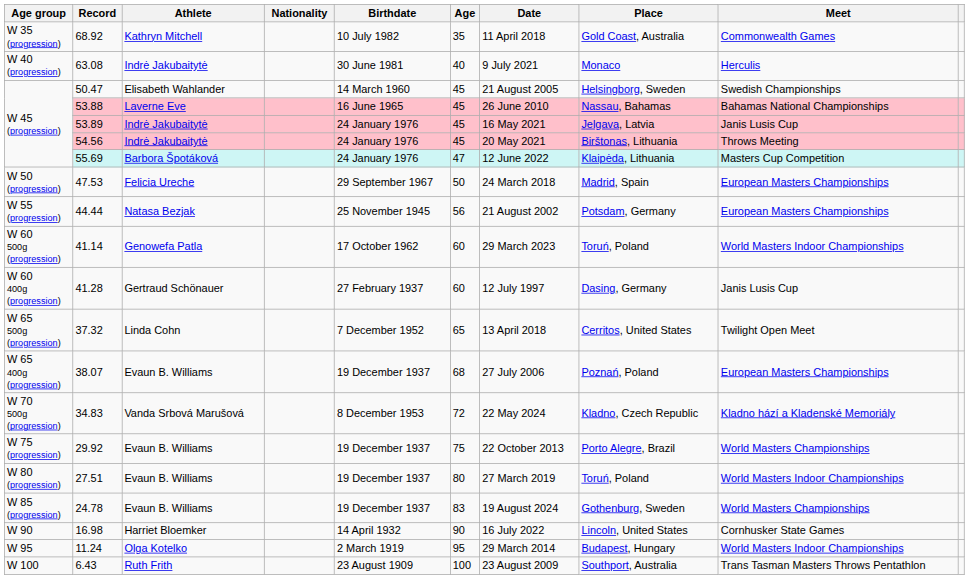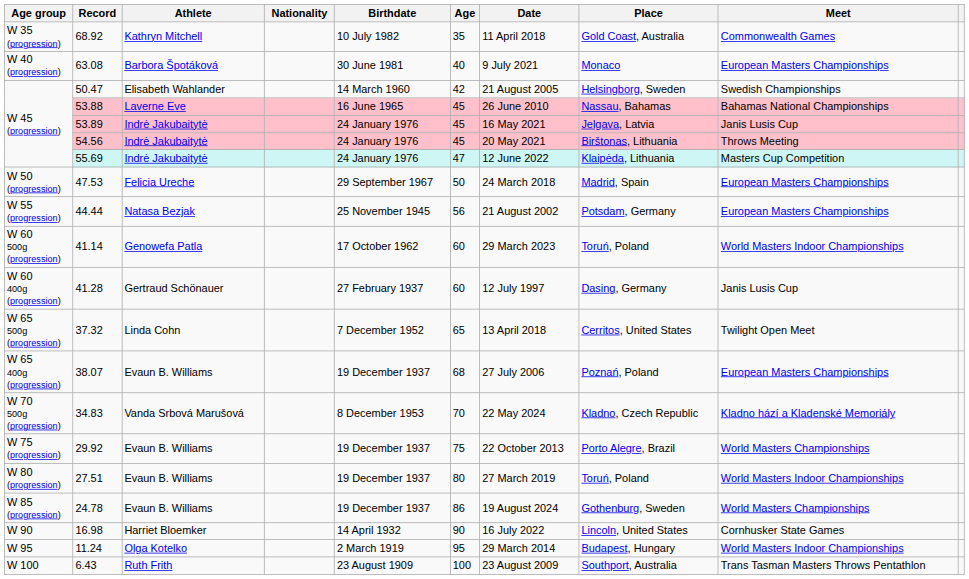63.08 | Athlete: Indrė Jakubaitytė -> Barbora Špotáková
63.08 | Meet: Herculis -> European Masters Championships
50.47 | Age: 45 -> 42
55.69 | Athlete: Barbora Špotáková -> Indrė Jakubaitytė
34.83 | Age: 72 -> 70
24.78 | Age: 83 -> 86
